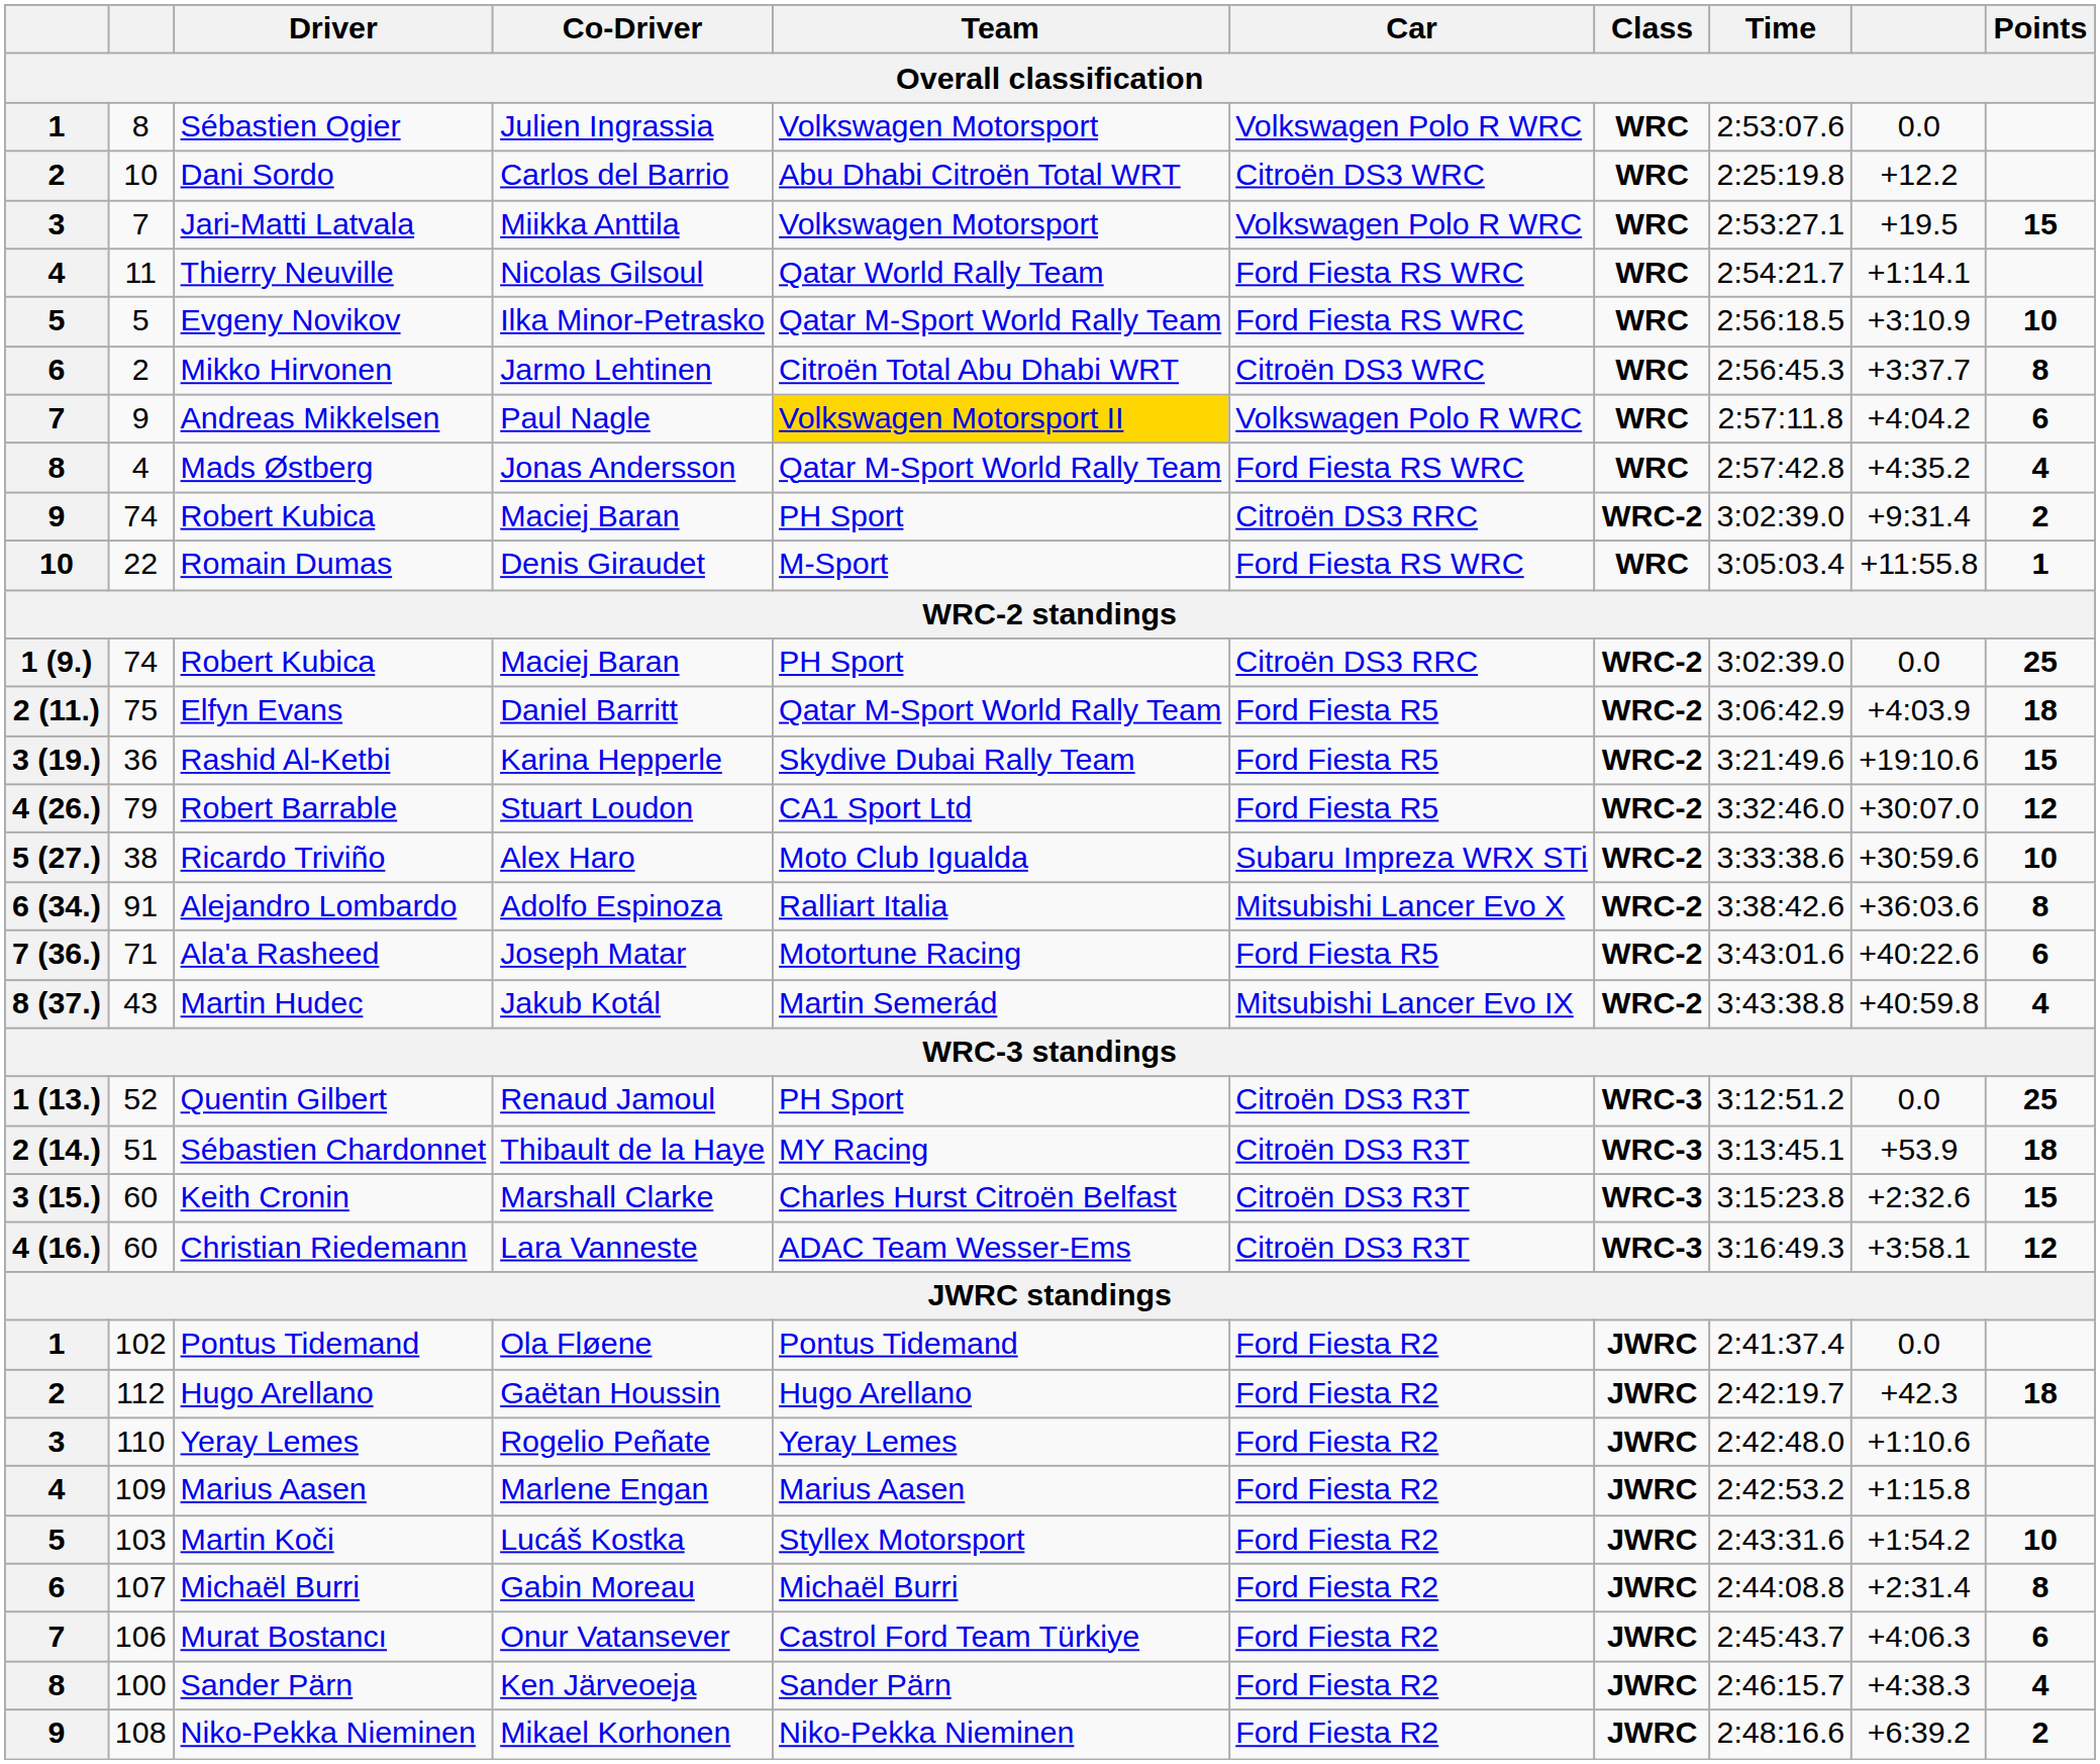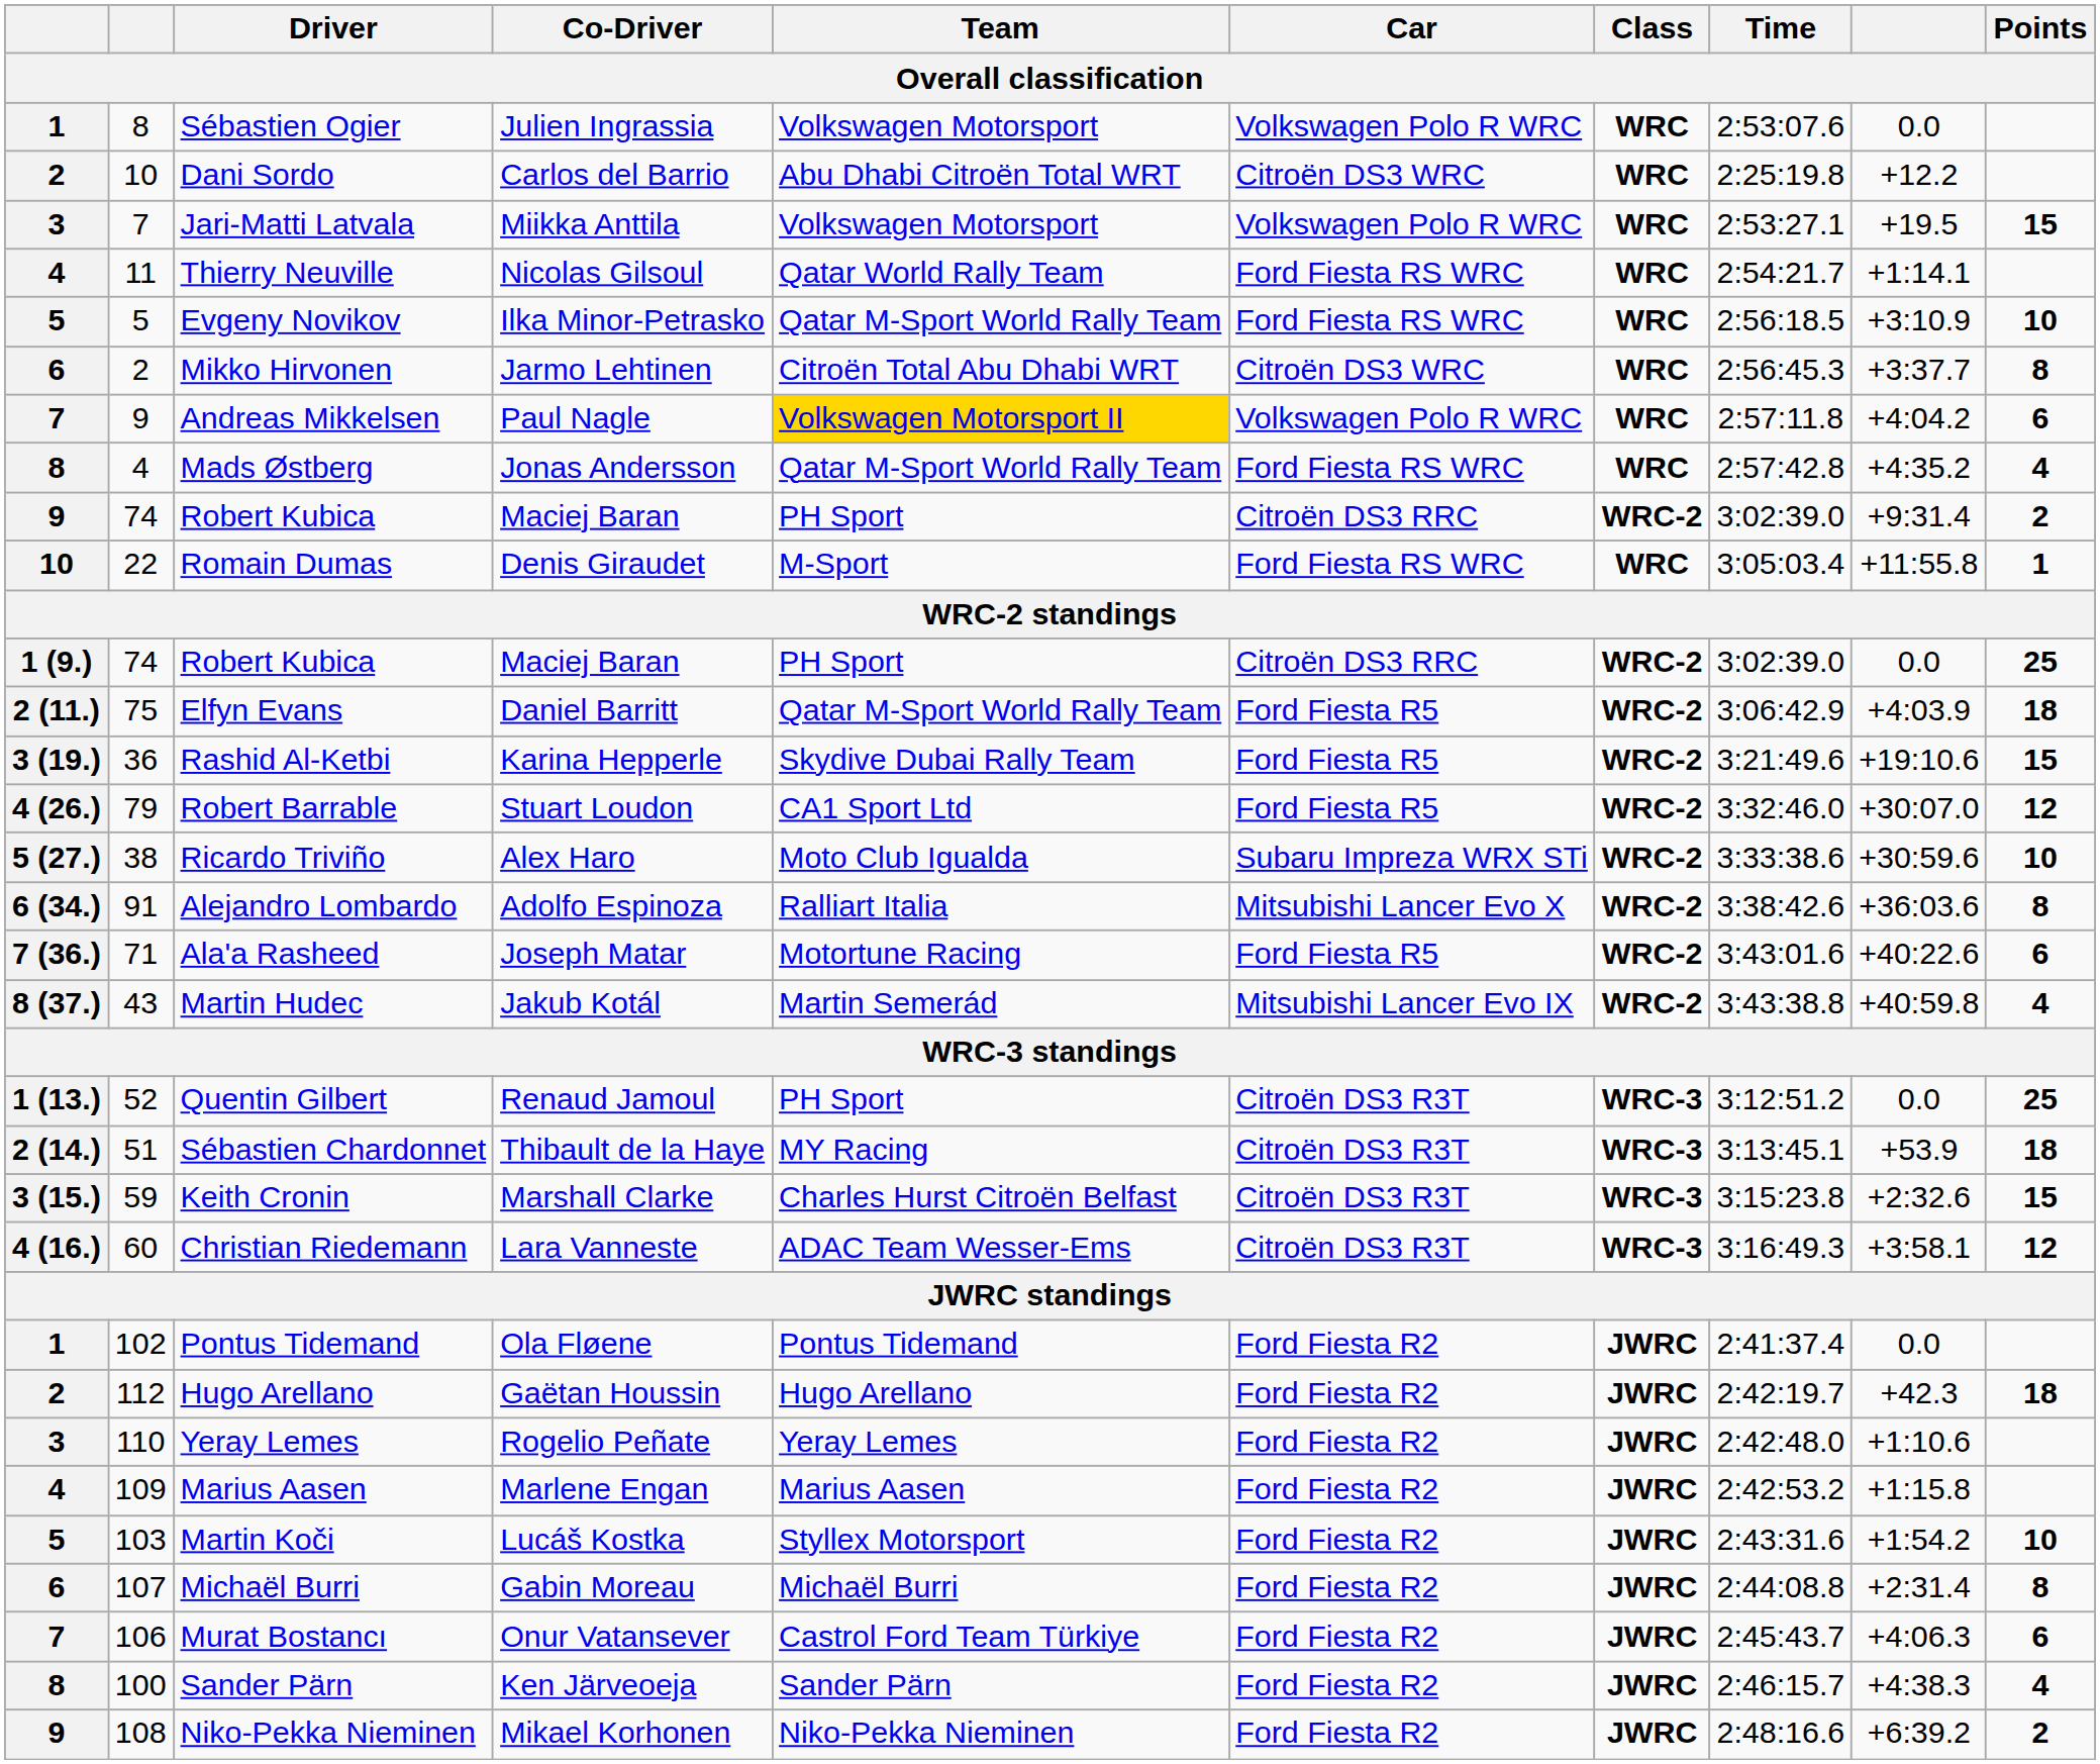Keith Cronin | column 2: 60 -> 59
